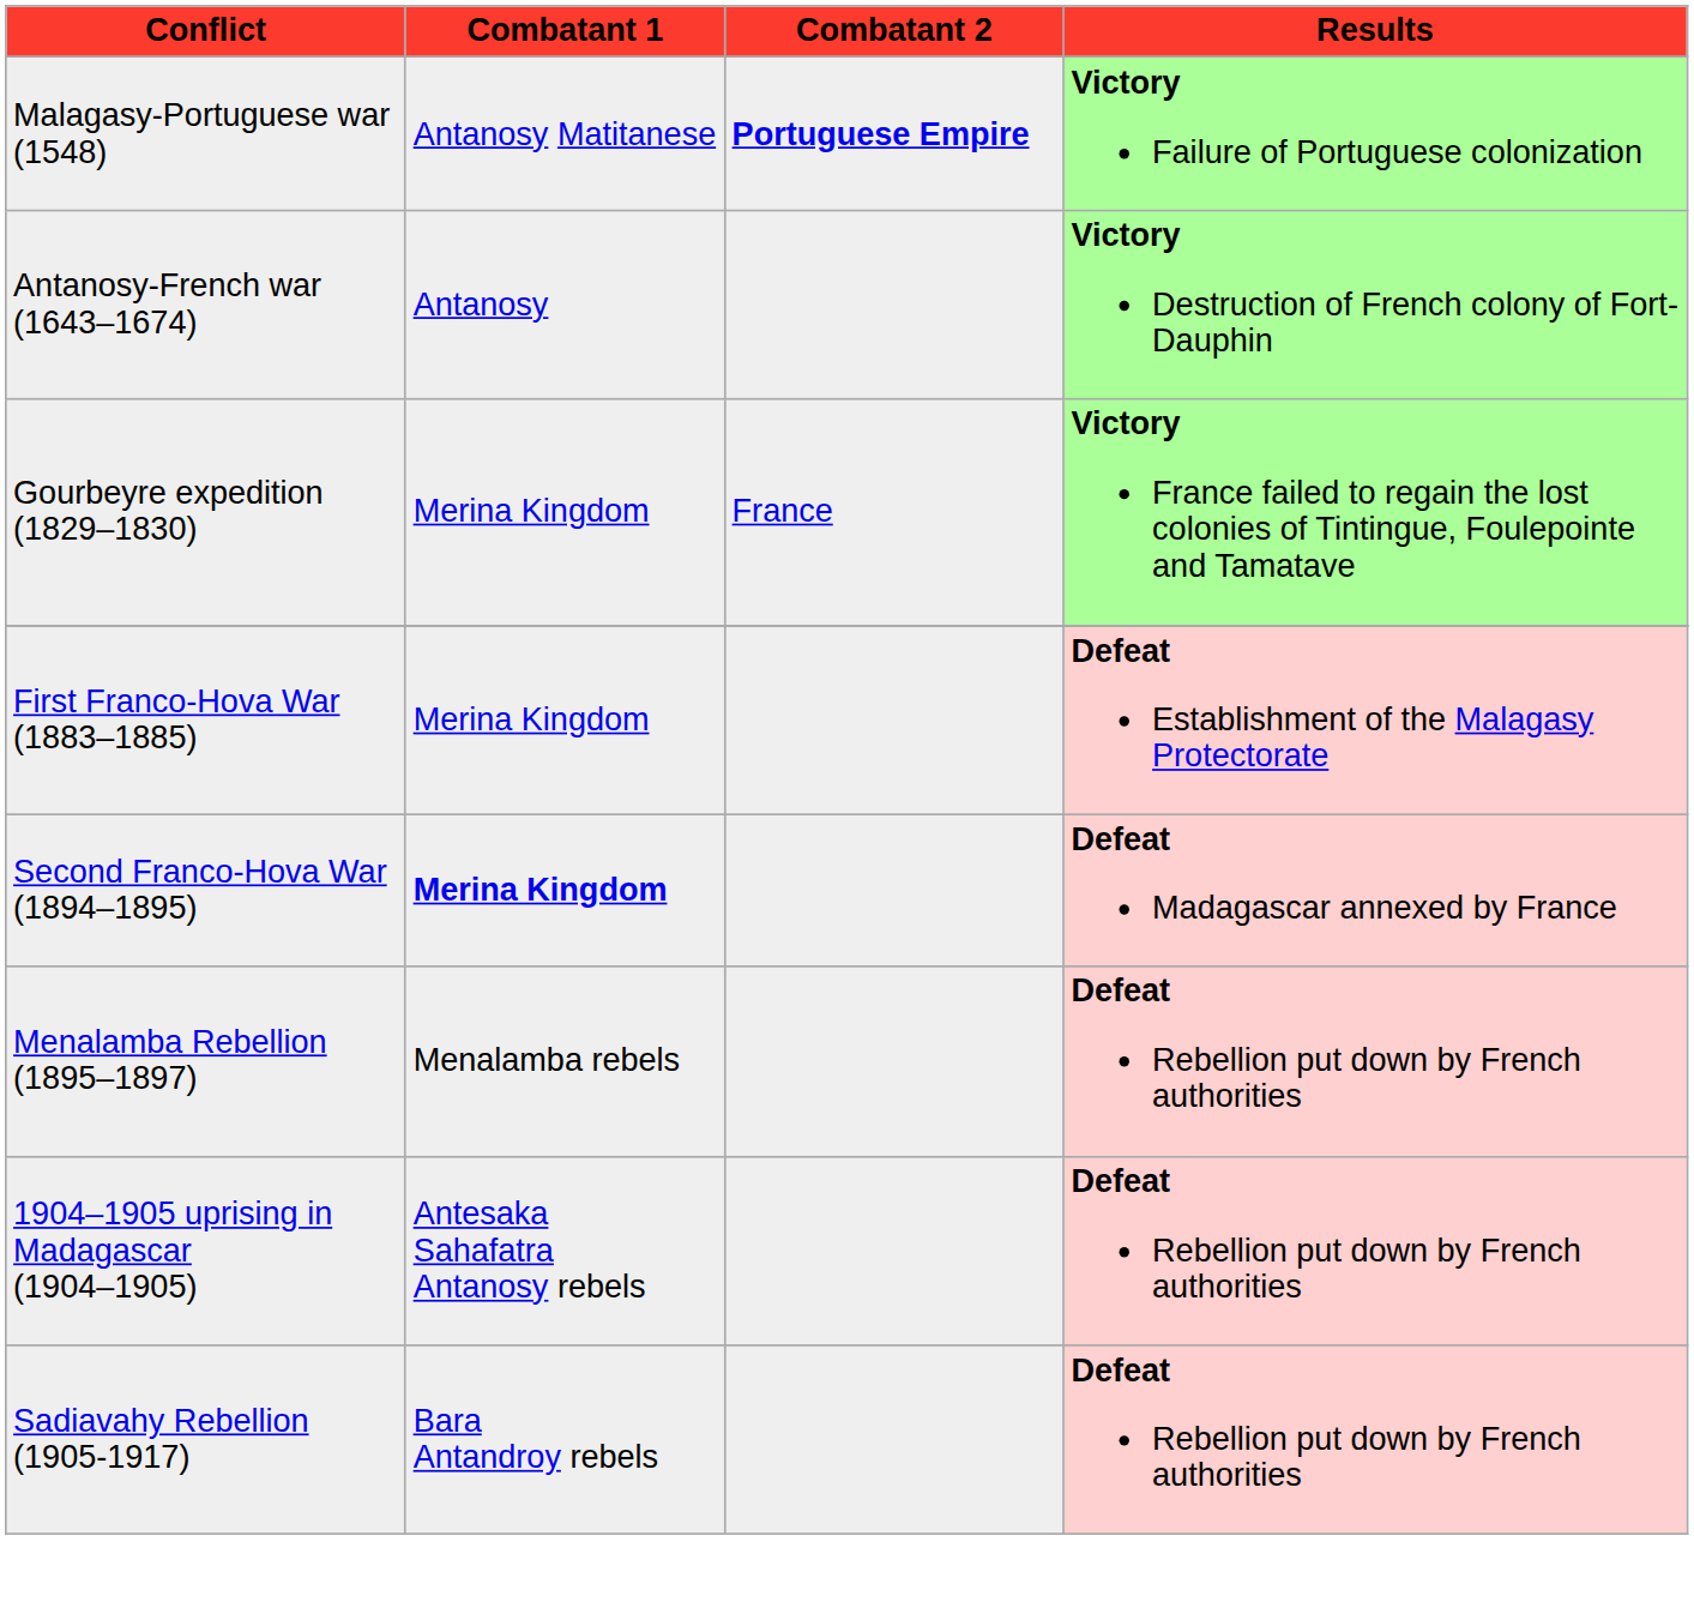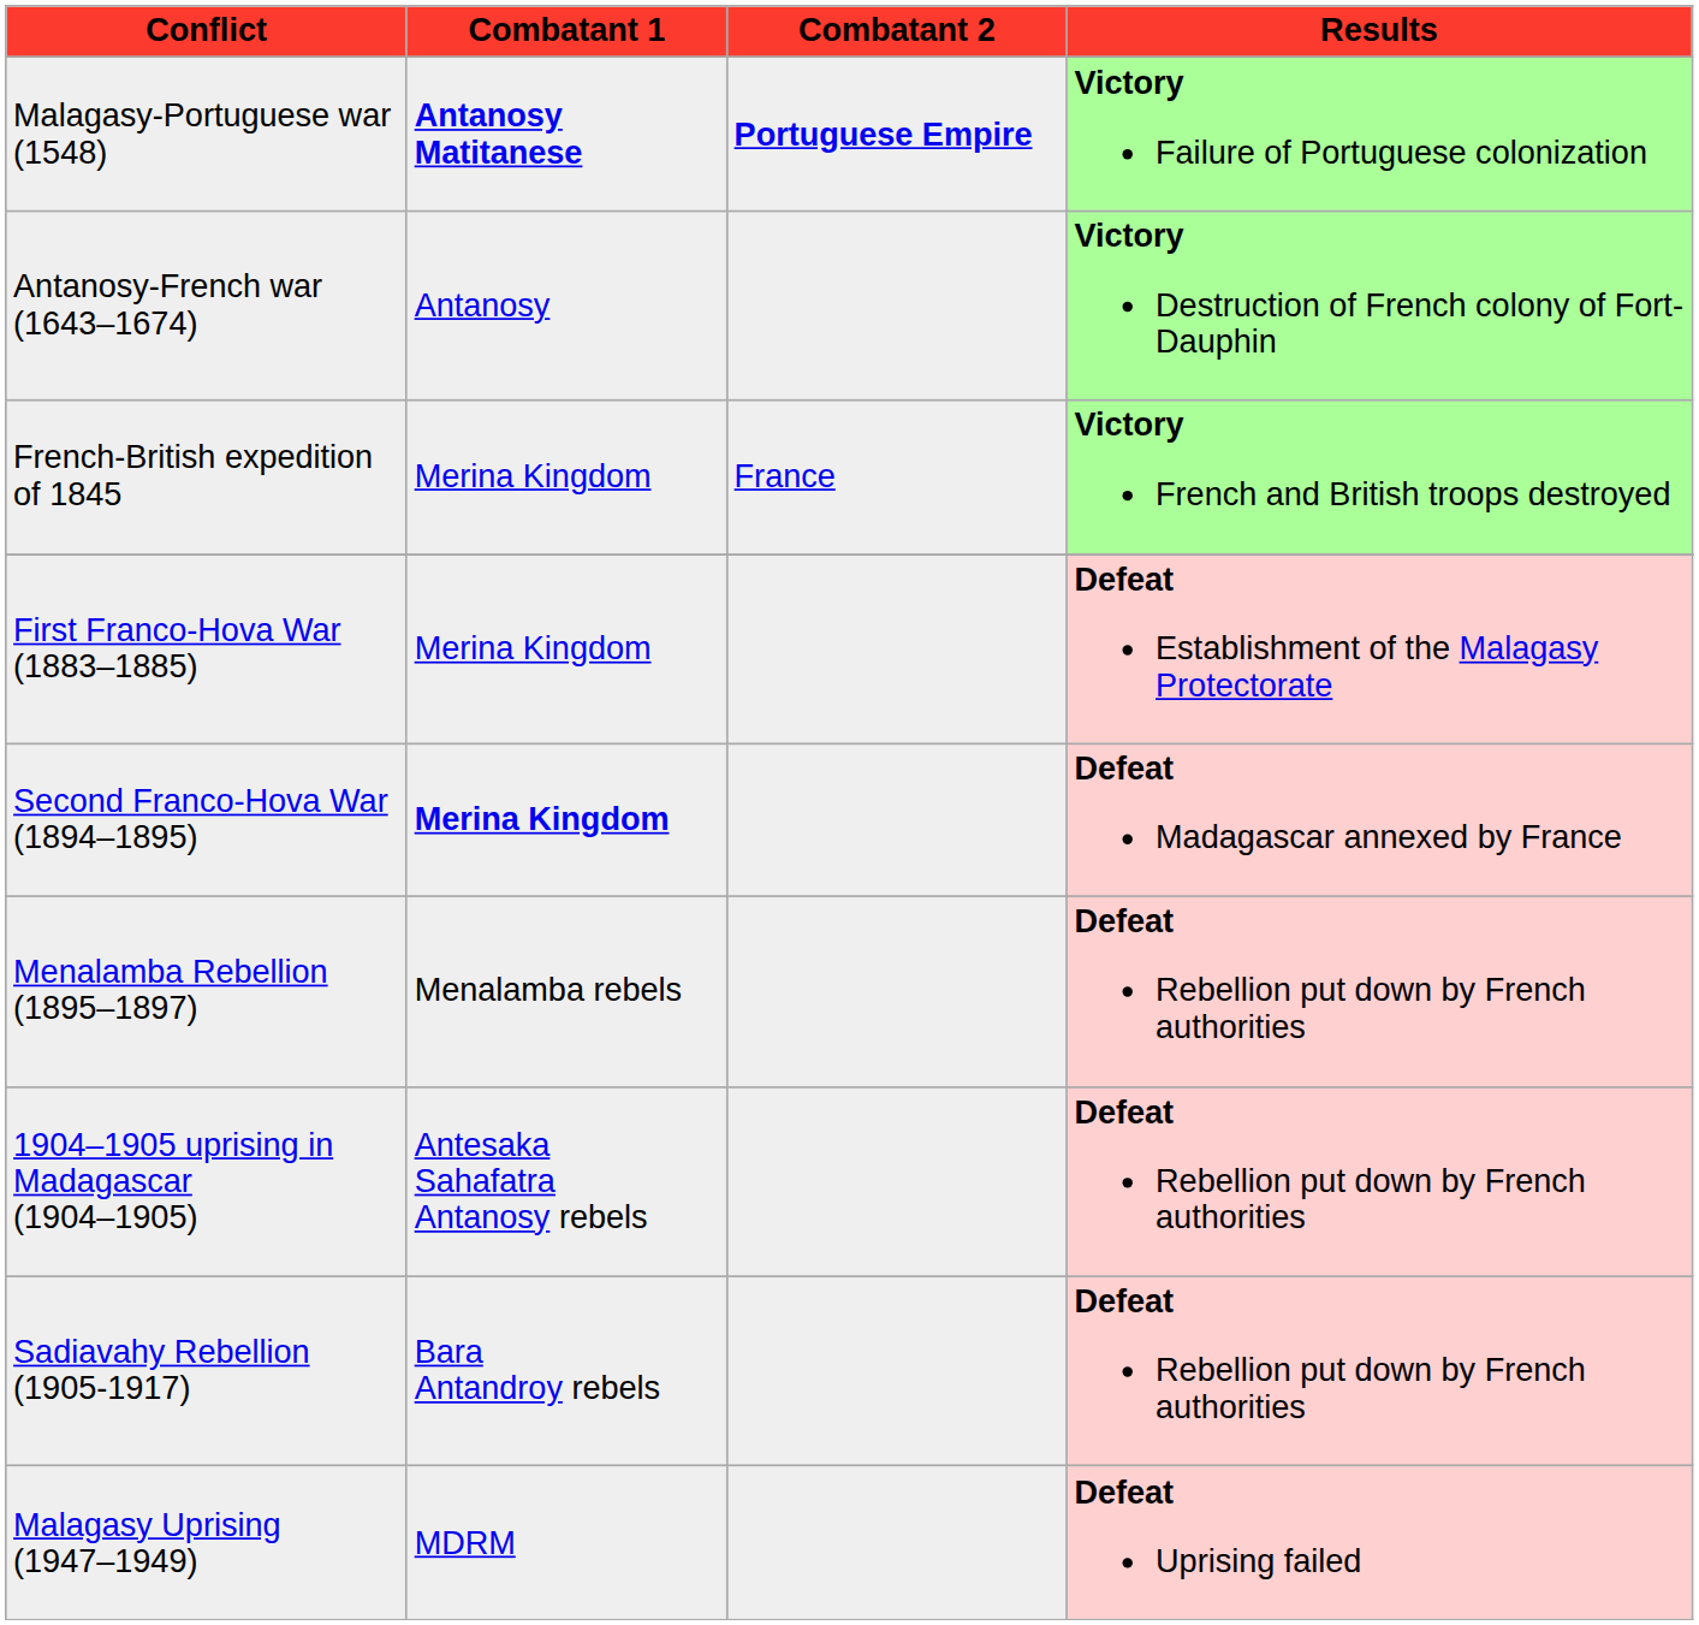Malagasy-Portuguese war (1548) | Combatant 1: normal -> bold
- row: Gourbeyre expedition (1829–1830) | Merina Kingdom | France | Victory France failed to regain the lost colonies of Tintingue, Foulepointe and Tamatave
+ row: French-British expedition of 1845 | Merina Kingdom | France | Victory French and British troops destroyed
+ row: Malagasy Uprising (1947–1949) | MDRM | Defeat Uprising failed
